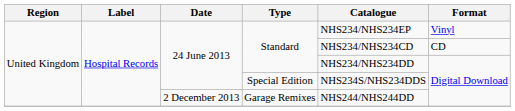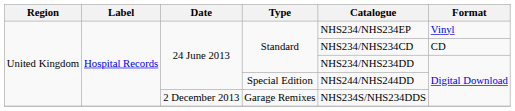Special Edition | Catalogue: NHS234S/NHS234DDS -> NHS244/NHS244DD
Garage Remixes | Catalogue: NHS244/NHS244DD -> NHS234S/NHS234DDS
